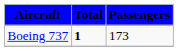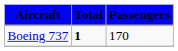Boeing 737 | Passengers: 173 -> 170
